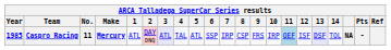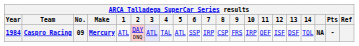Caspro Racing | Year: 1985 -> 1984
Caspro Racing | No.: 11 -> 09
Caspro Racing | 11: lightblue background -> no background
Caspro Racing | 13: lavender background -> no background
